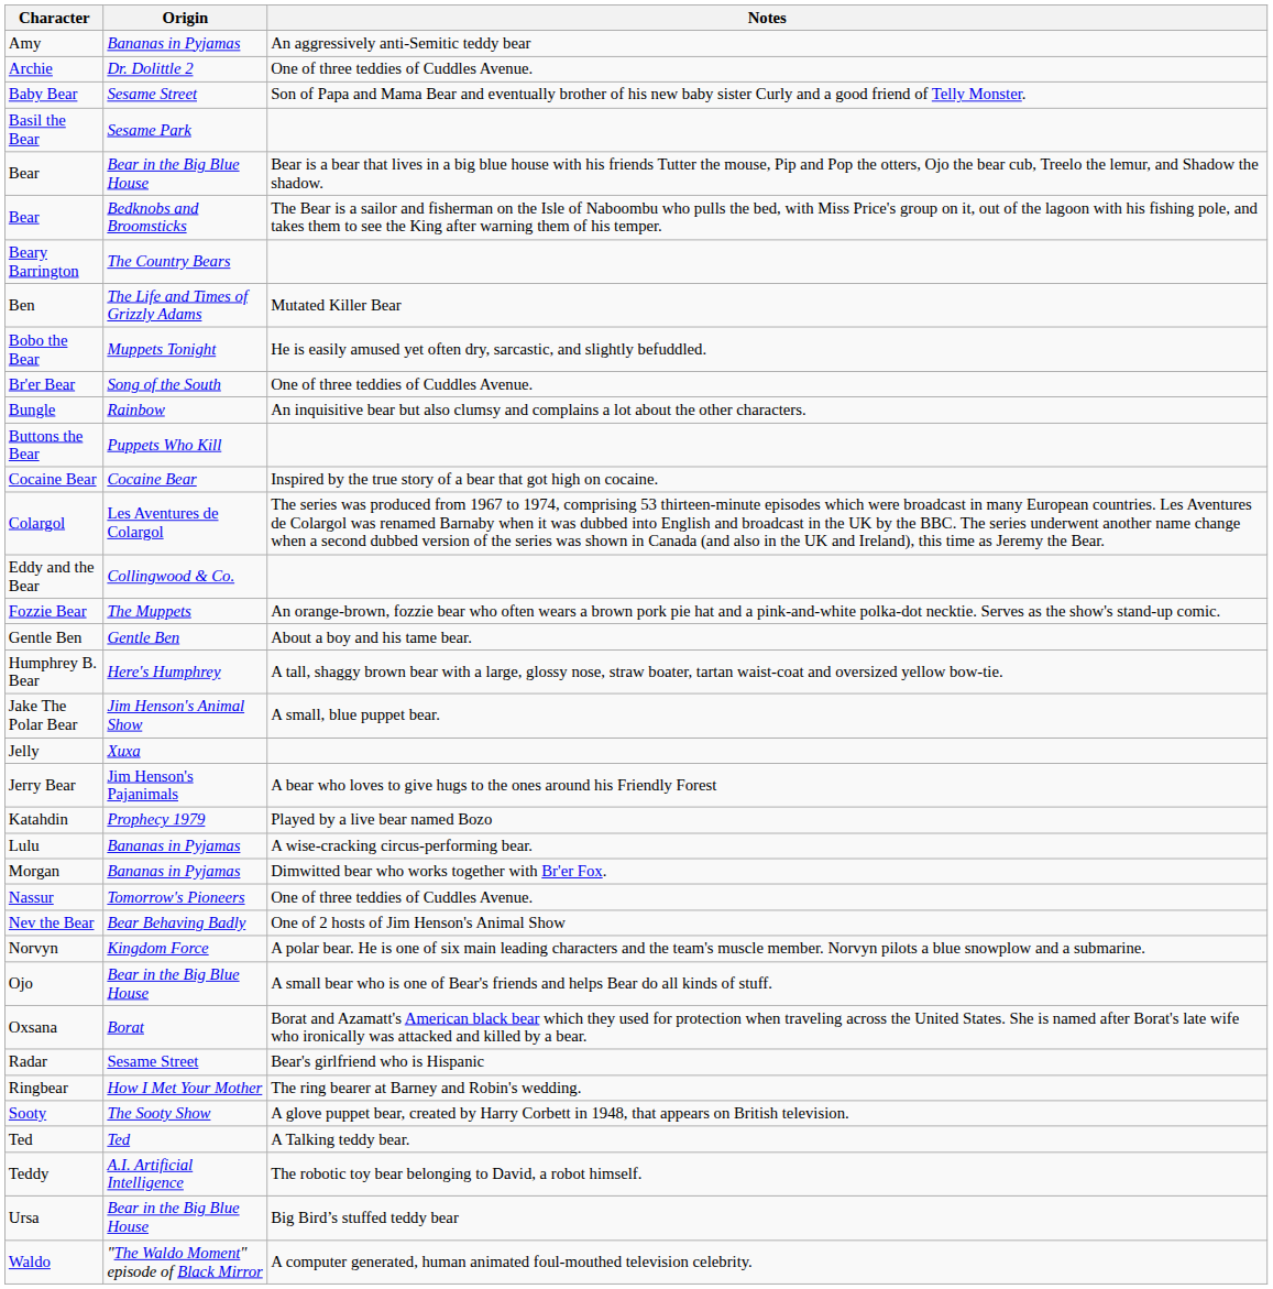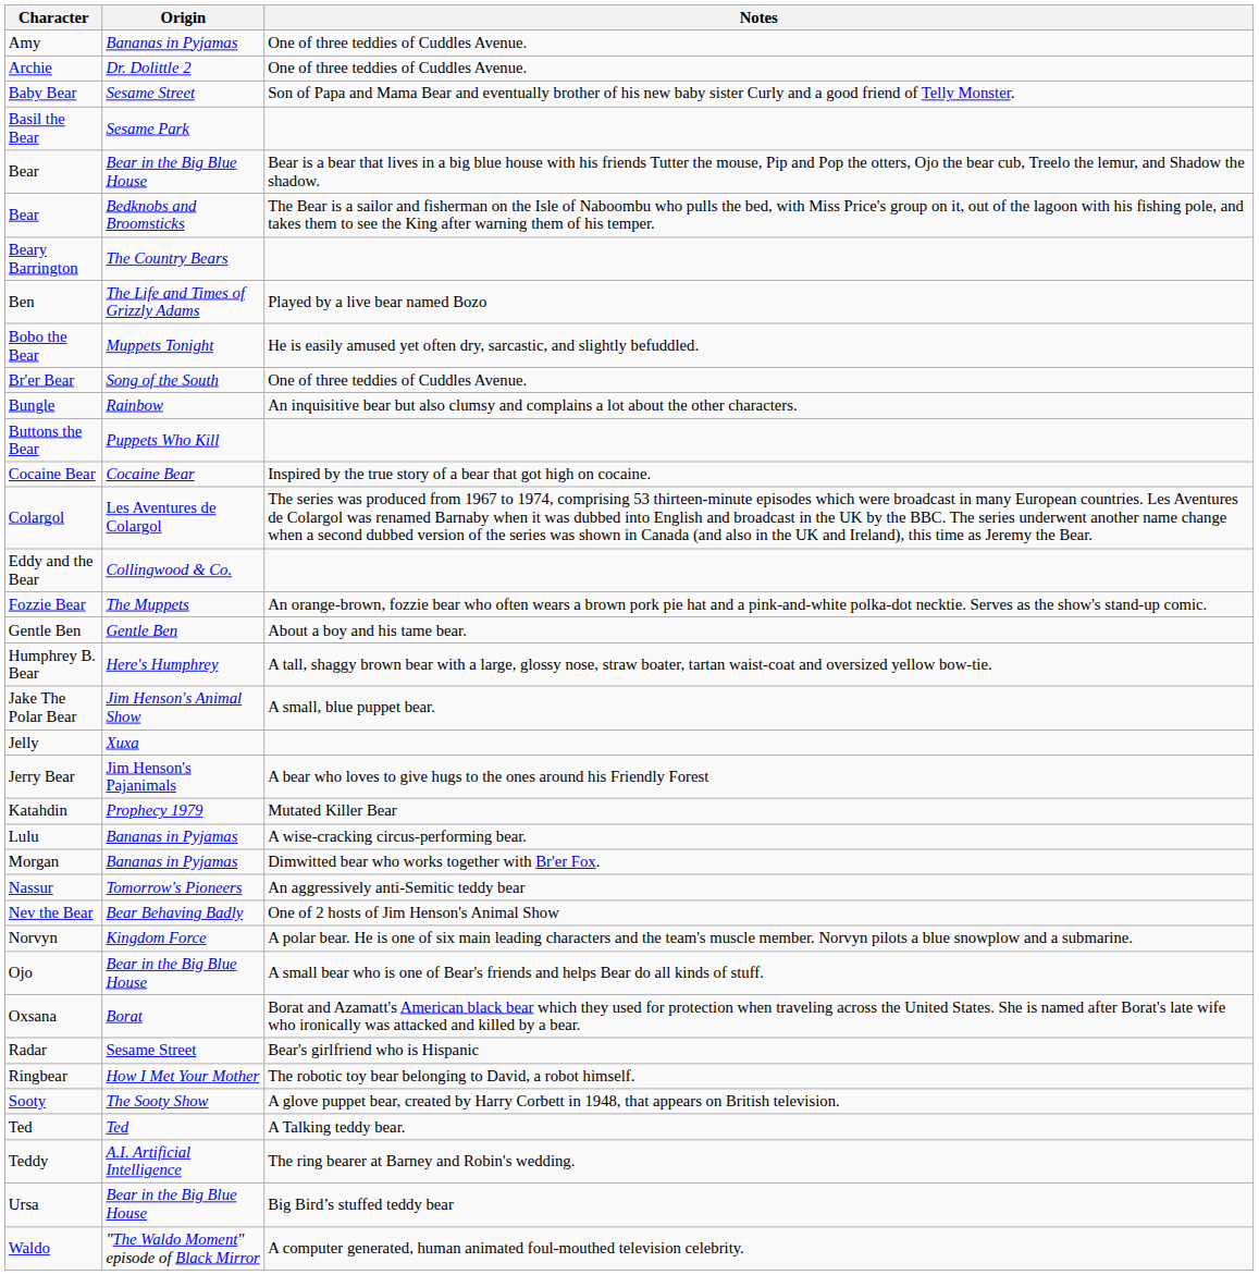Amy | Notes: An aggressively anti-Semitic teddy bear -> One of three teddies of Cuddles Avenue.
Ben | Notes: Mutated Killer Bear -> Played by a live bear named Bozo
Katahdin | Notes: Played by a live bear named Bozo -> Mutated Killer Bear
Nassur | Notes: One of three teddies of Cuddles Avenue. -> An aggressively anti-Semitic teddy bear
Ringbear | Notes: The ring bearer at Barney and Robin's wedding. -> The robotic toy bear belonging to David, a robot himself.
Teddy | Notes: The robotic toy bear belonging to David, a robot himself. -> The ring bearer at Barney and Robin's wedding.
